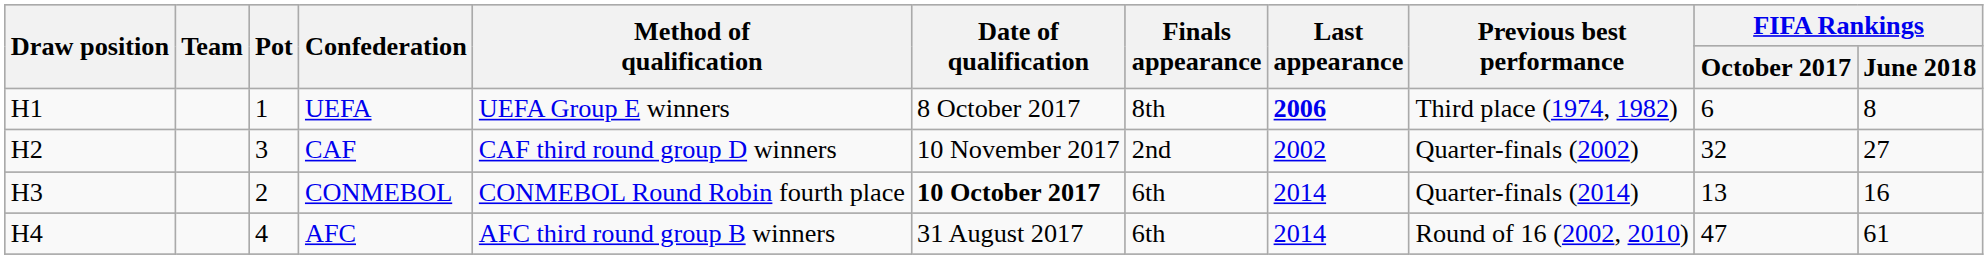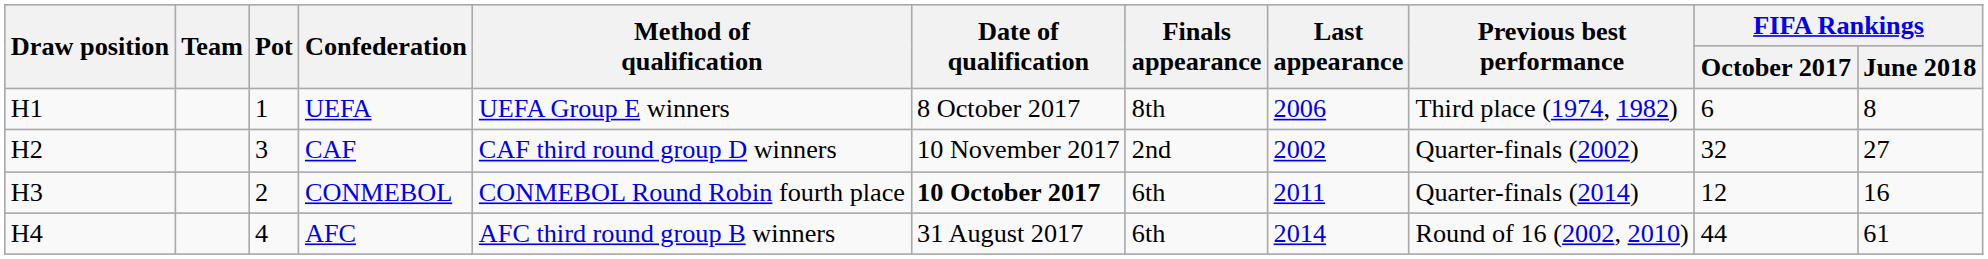UEFA | Last appearance: bold -> normal
CONMEBOL | Last appearance: 2014 -> 2011
CONMEBOL | FIFA Rankings / October 2017: 13 -> 12
AFC | FIFA Rankings / October 2017: 47 -> 44
